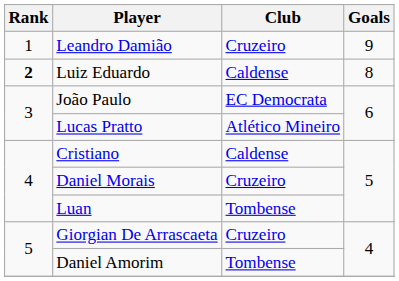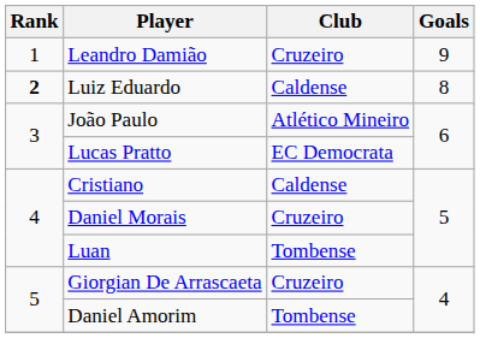João Paulo | Club: EC Democrata -> Atlético Mineiro
Lucas Pratto | Club: Atlético Mineiro -> EC Democrata
